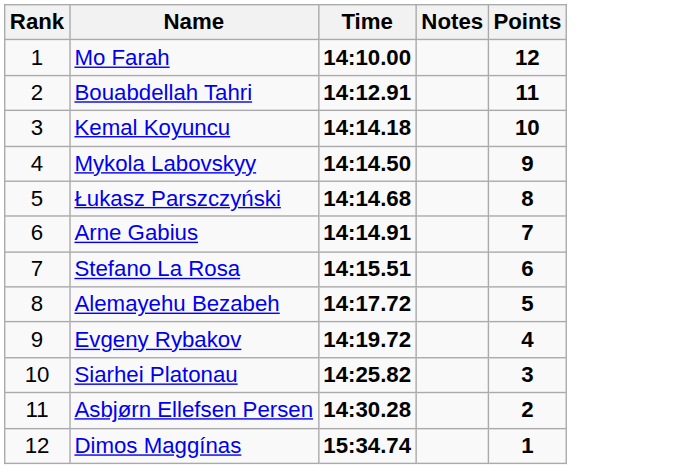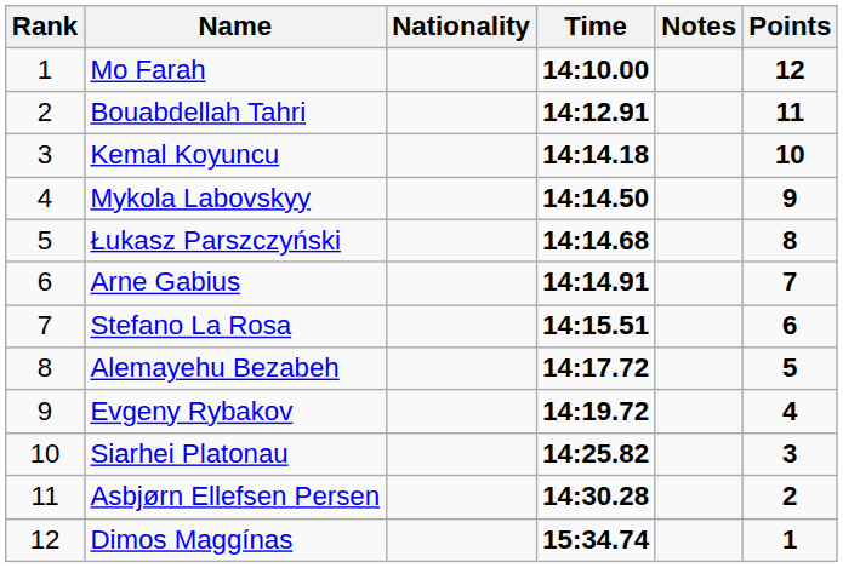+ column: Nationality
